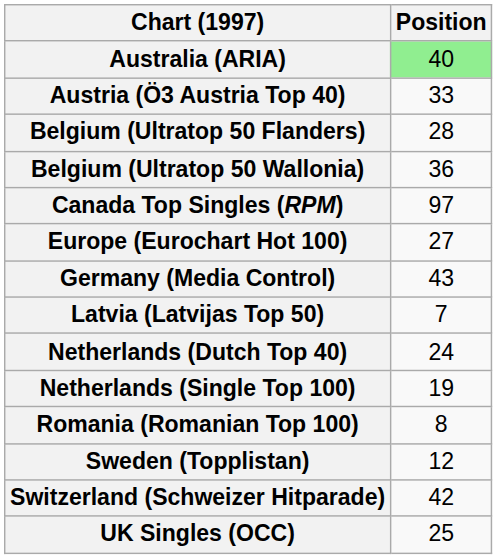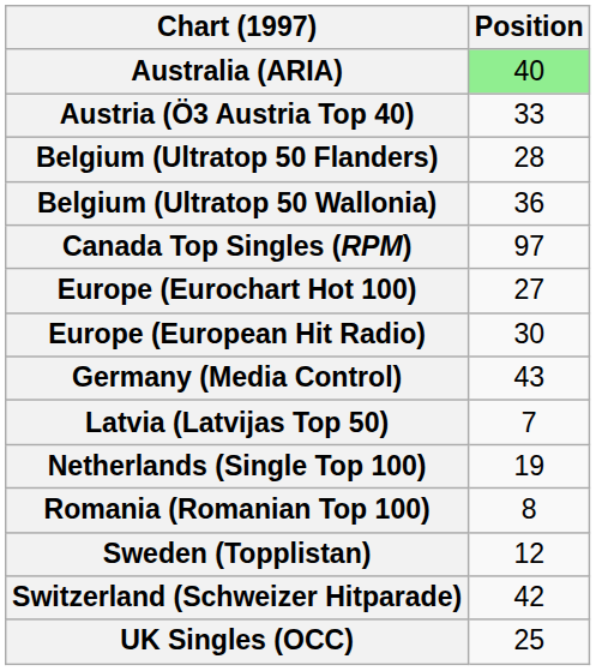+ row: Europe (European Hit Radio) | 30
- row: Netherlands (Dutch Top 40) | 24
